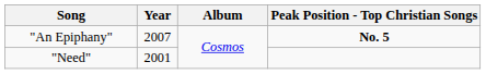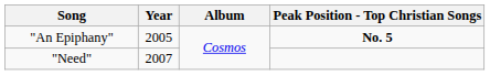"An Epiphany" | Year: 2007 -> 2005
"Need" | Year: 2001 -> 2007
